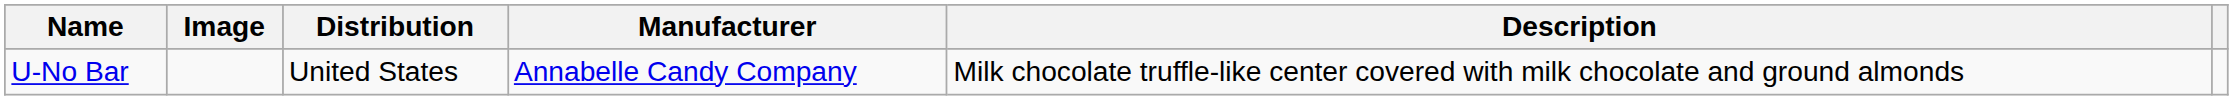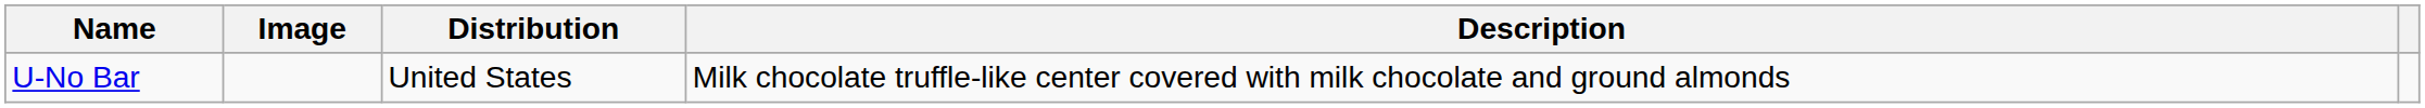- column: Manufacturer | Annabelle Candy Company
